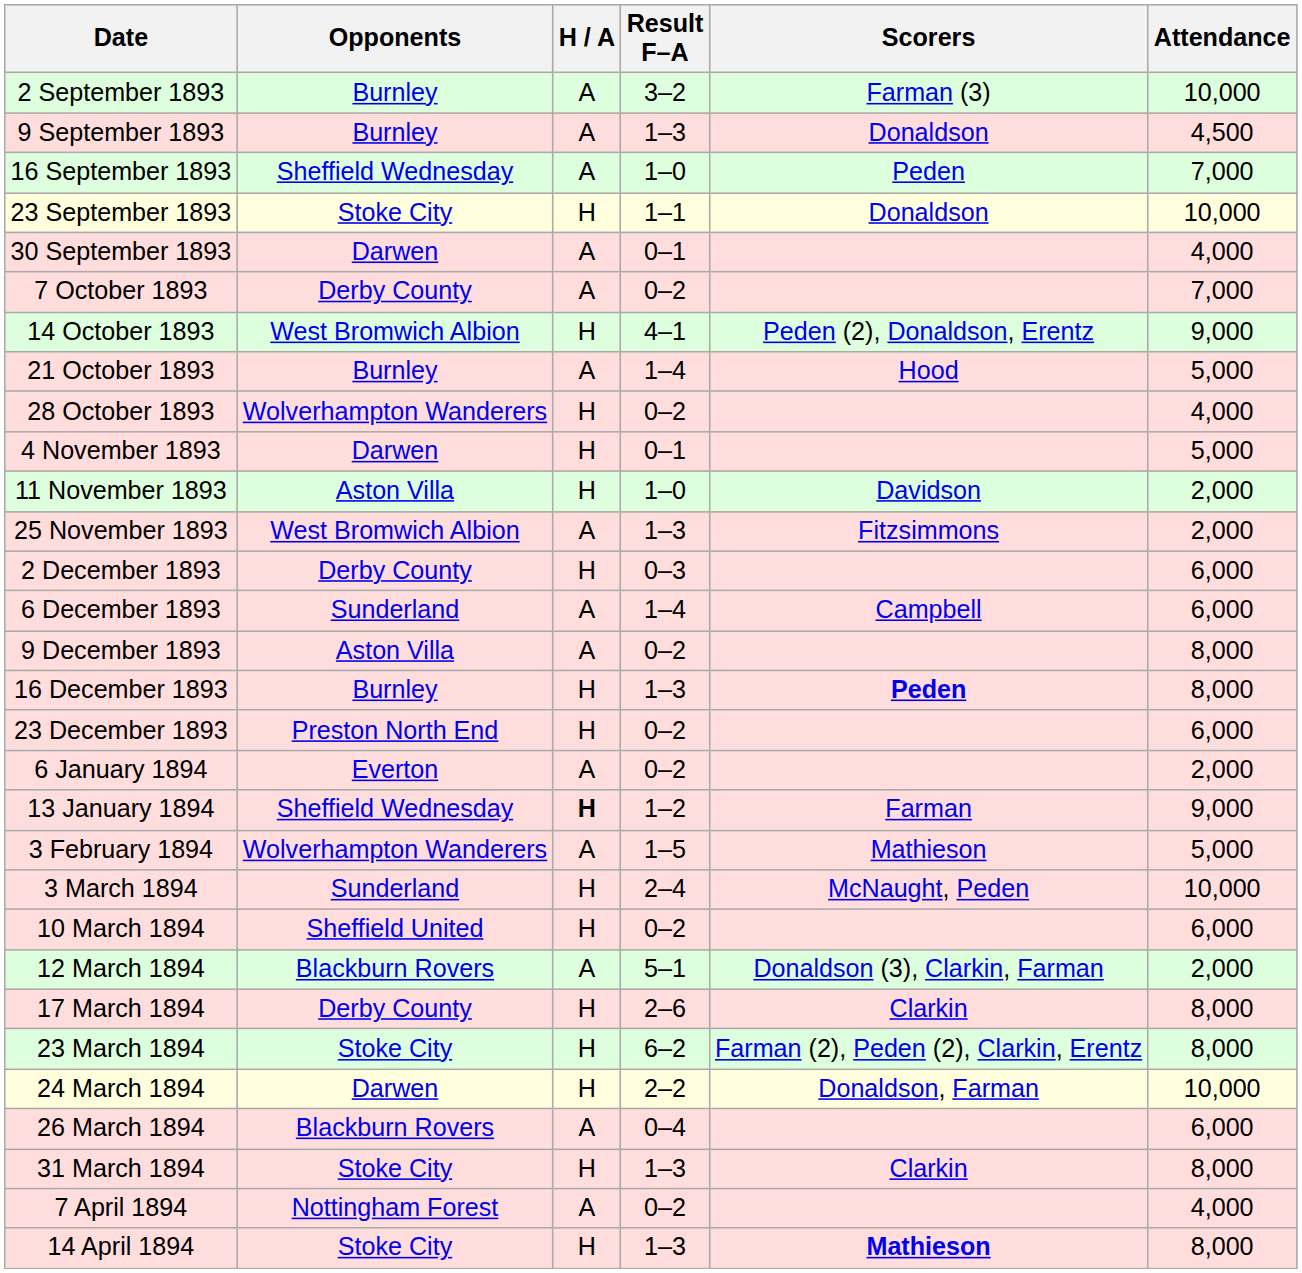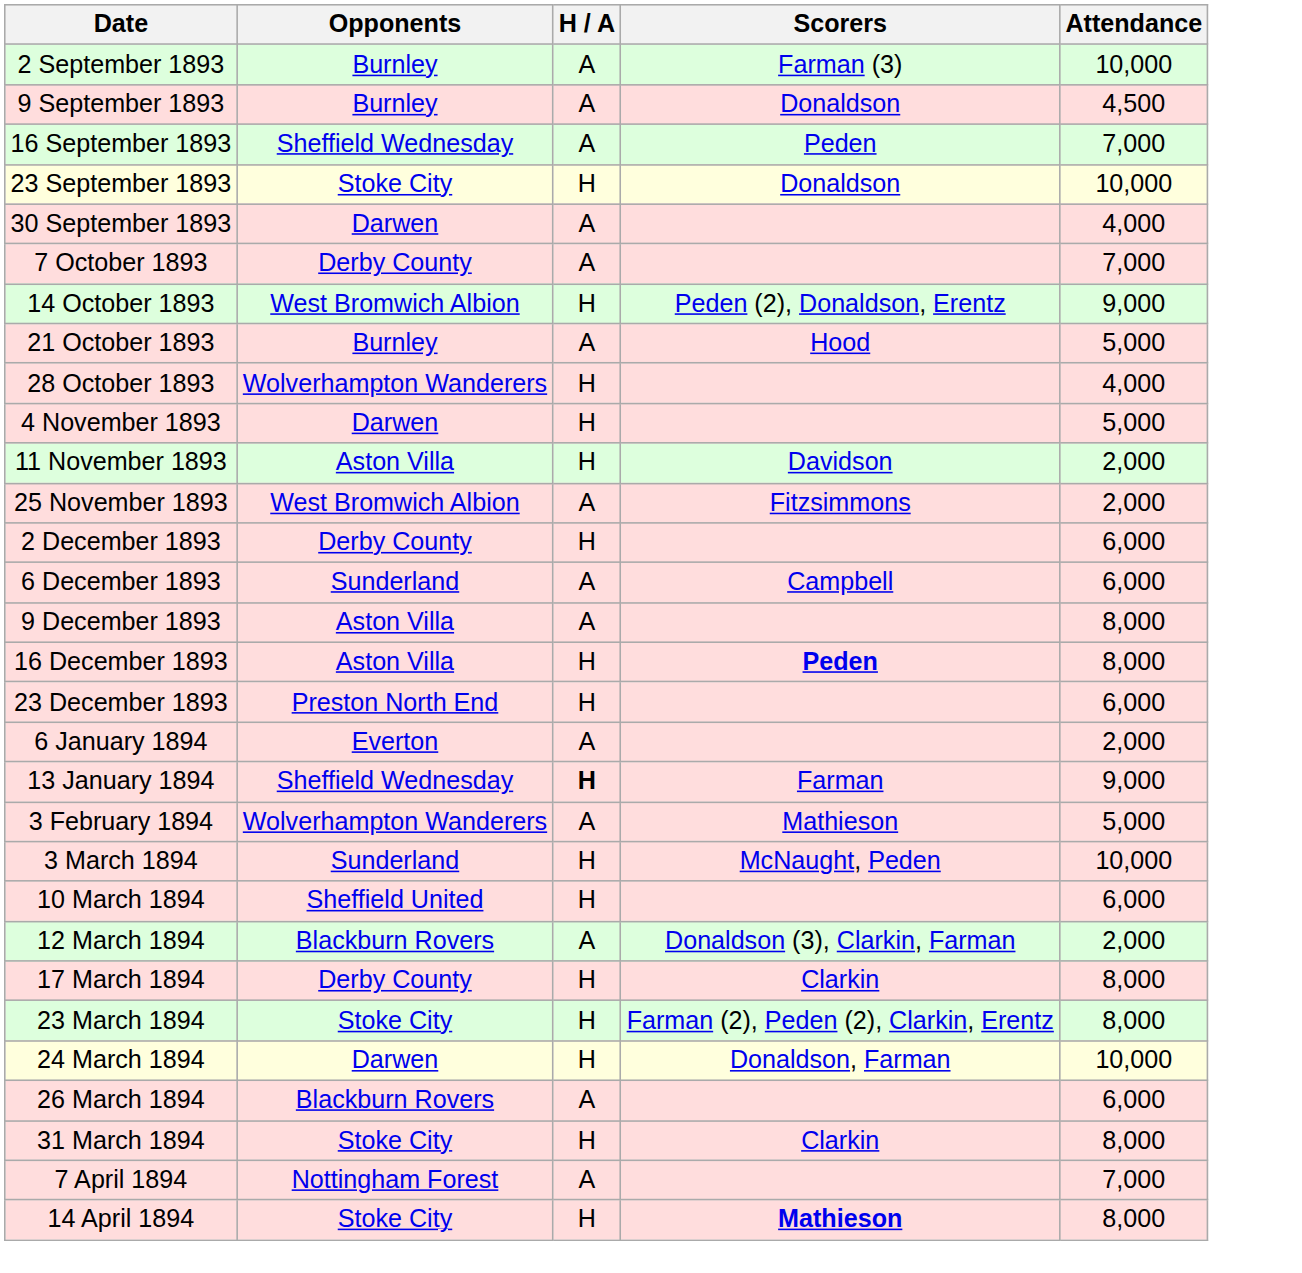- column: Result F–A | 3–2 | 1–3 | 1–0 | 1–1 | 0–1 | 0–2 | 4–1 | 1–4 | 0–2 | 0–1 | 1–0 | 1–3 | 0–3 | 1–4 | 0–2 | 1–3 | 0–2 | 0–2 | 1–2 | 1–5 | 2–4 | 0–2 | 5–1 | 2–6 | 6–2 | 2–2 | 0–4 | 1–3 | 0–2 | 1–3
16 December 1893 | Opponents: Burnley -> Aston Villa
7 April 1894 | Attendance: 4,000 -> 7,000
